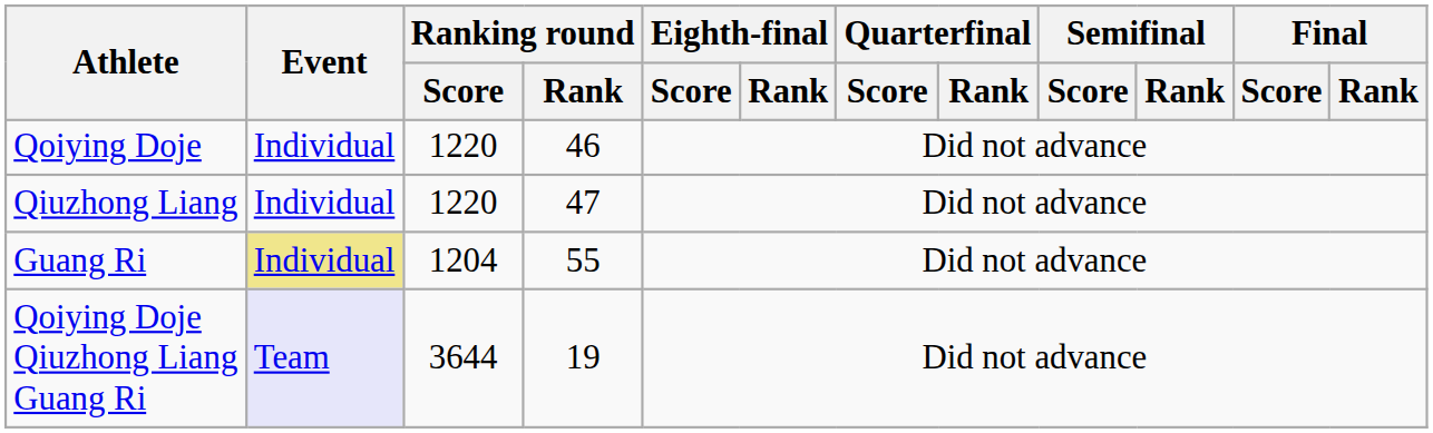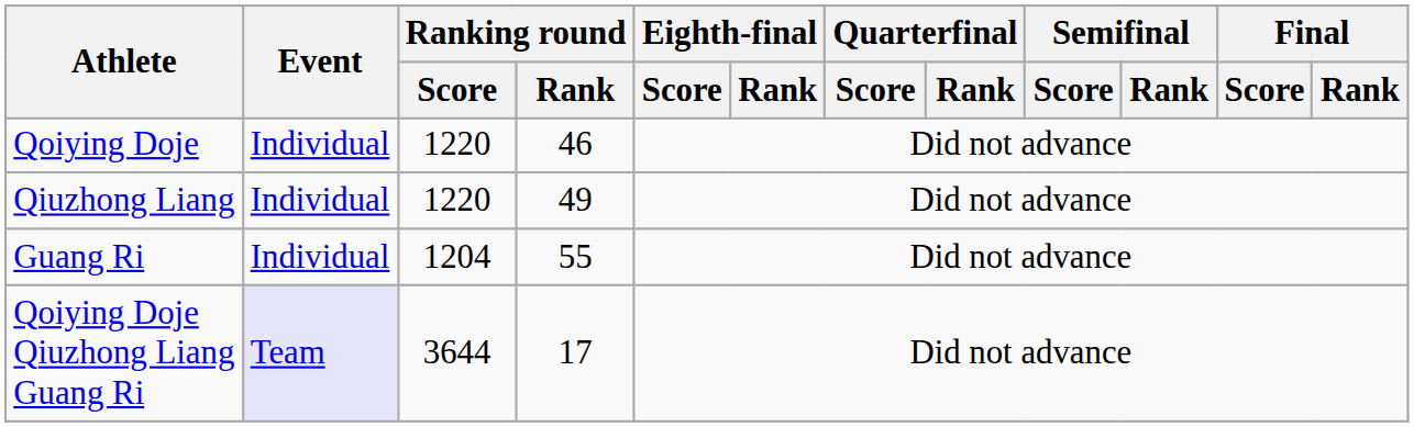Qiuzhong Liang | Ranking round / Rank: 47 -> 49
Guang Ri | Event: khaki background -> no background
Qoiying Doje Qiuzhong Liang Guang Ri | Ranking round / Rank: 19 -> 17
